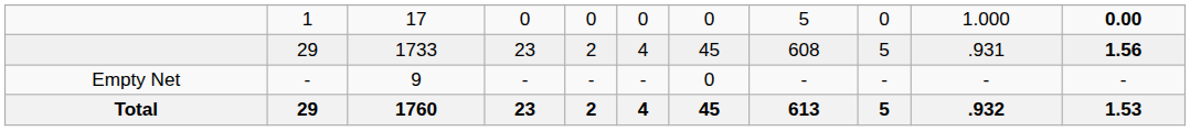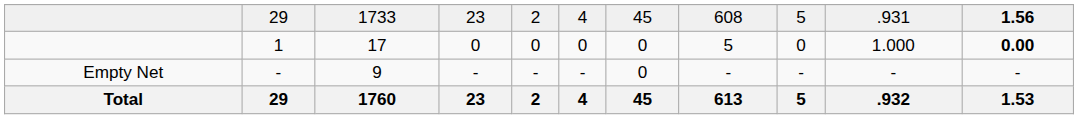rows swapped: 1 <-> 29 / 1733
